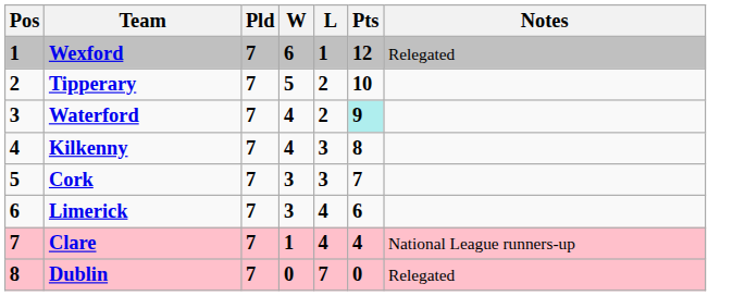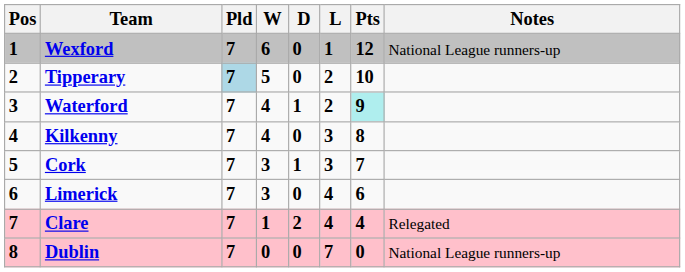+ column: D | 0 | 0 | 1 | 0 | 1 | 0 | 2 | 0
Wexford | Notes: Relegated -> National League runners-up
Tipperary | Pld: no background -> lightblue background
Clare | Notes: National League runners-up -> Relegated
Dublin | Notes: Relegated -> National League runners-up
